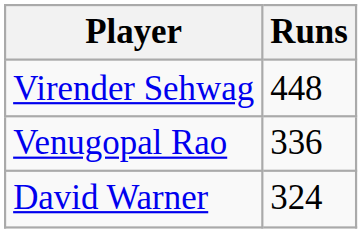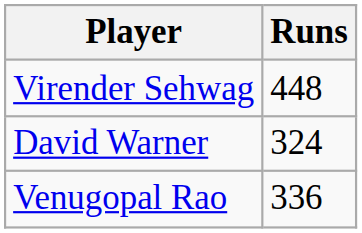rows swapped: Venugopal Rao <-> David Warner
